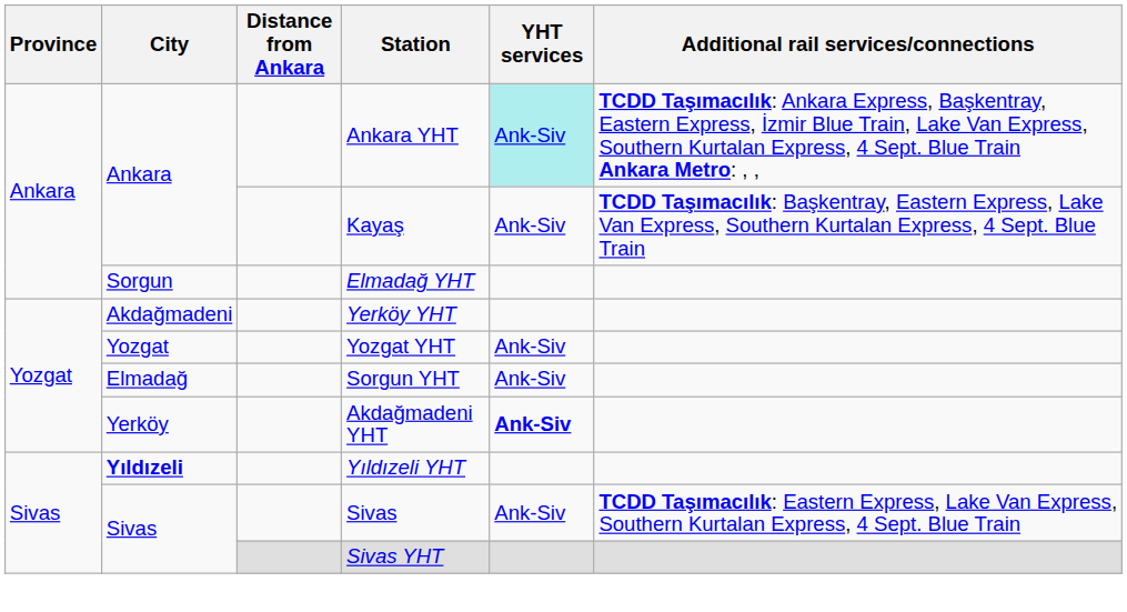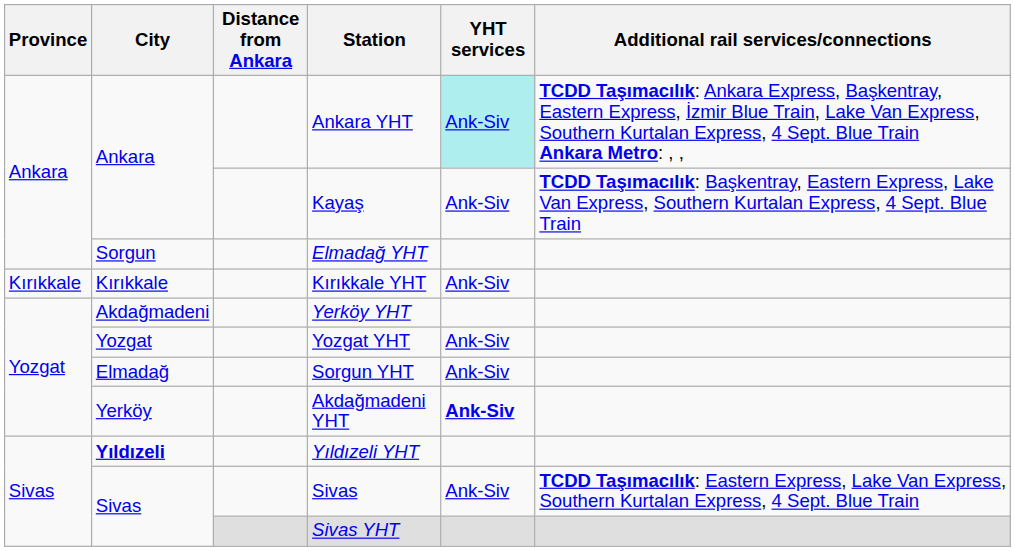+ row: Kırıkkale | Kırıkkale | Kırıkkale YHT | Ank-Siv
